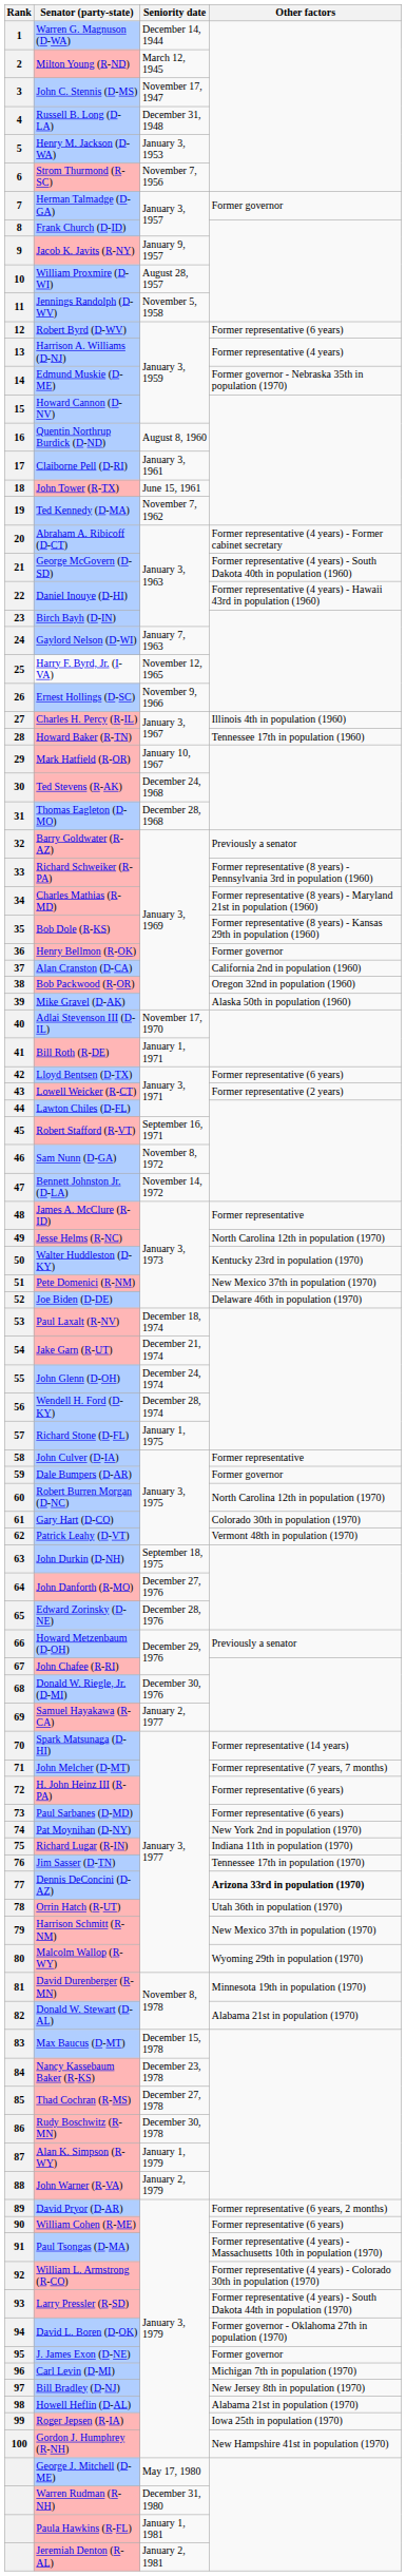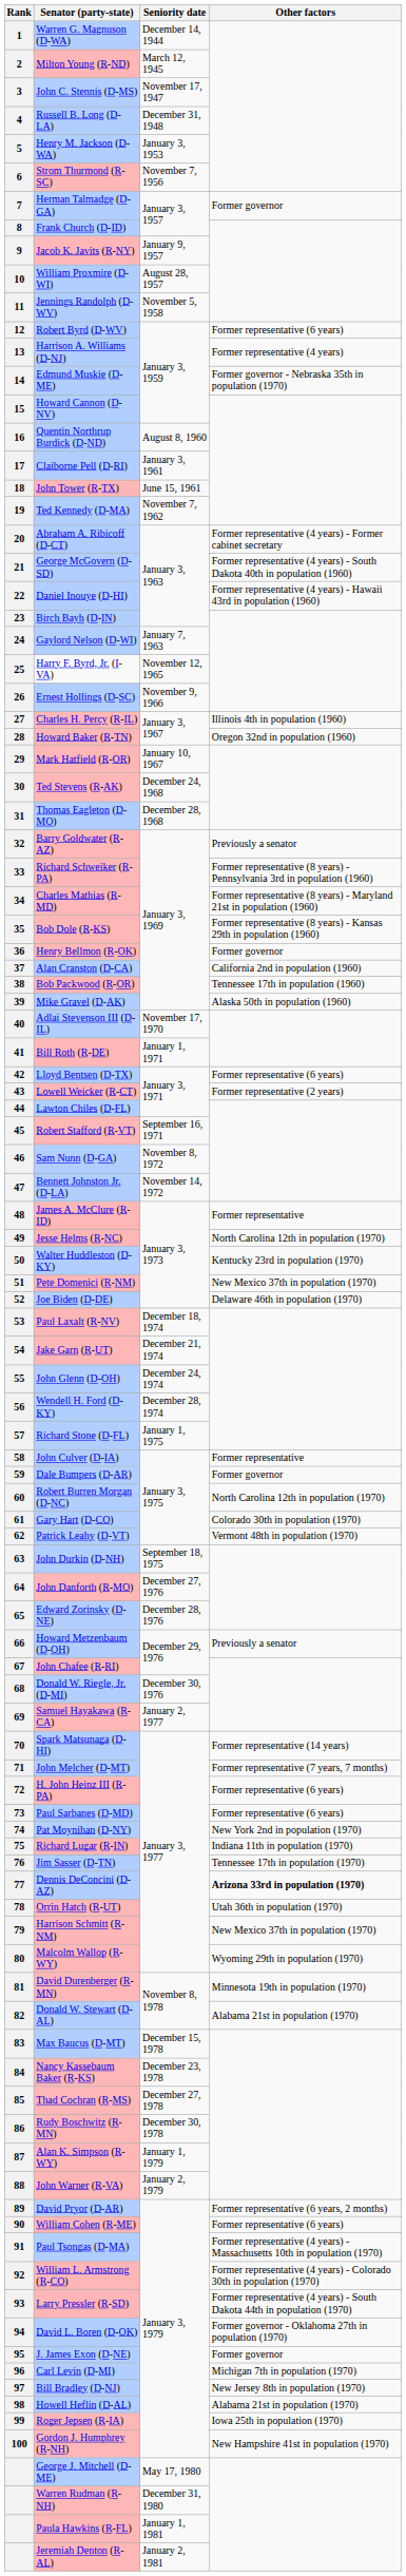Howard Baker (R-TN) | Other factors: Tennessee 17th in population (1960) -> Oregon 32nd in population (1960)
Bob Packwood (R-OR) | Other factors: Oregon 32nd in population (1960) -> Tennessee 17th in population (1960)
